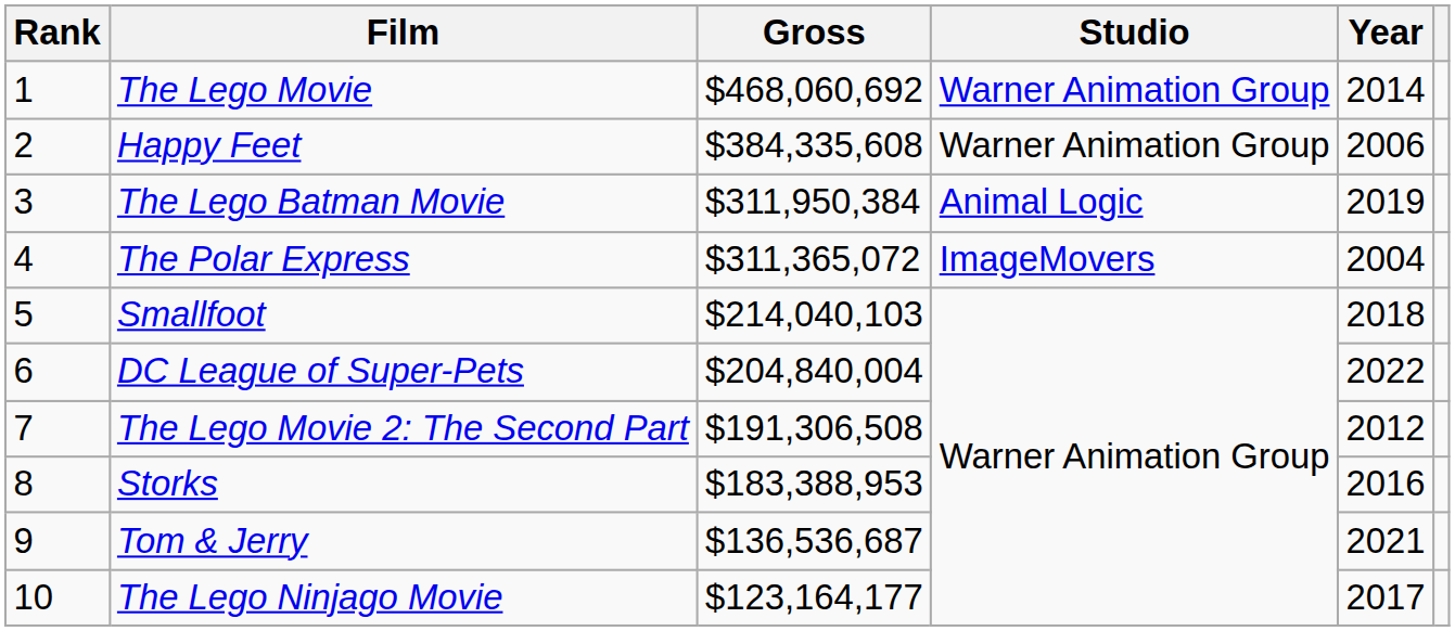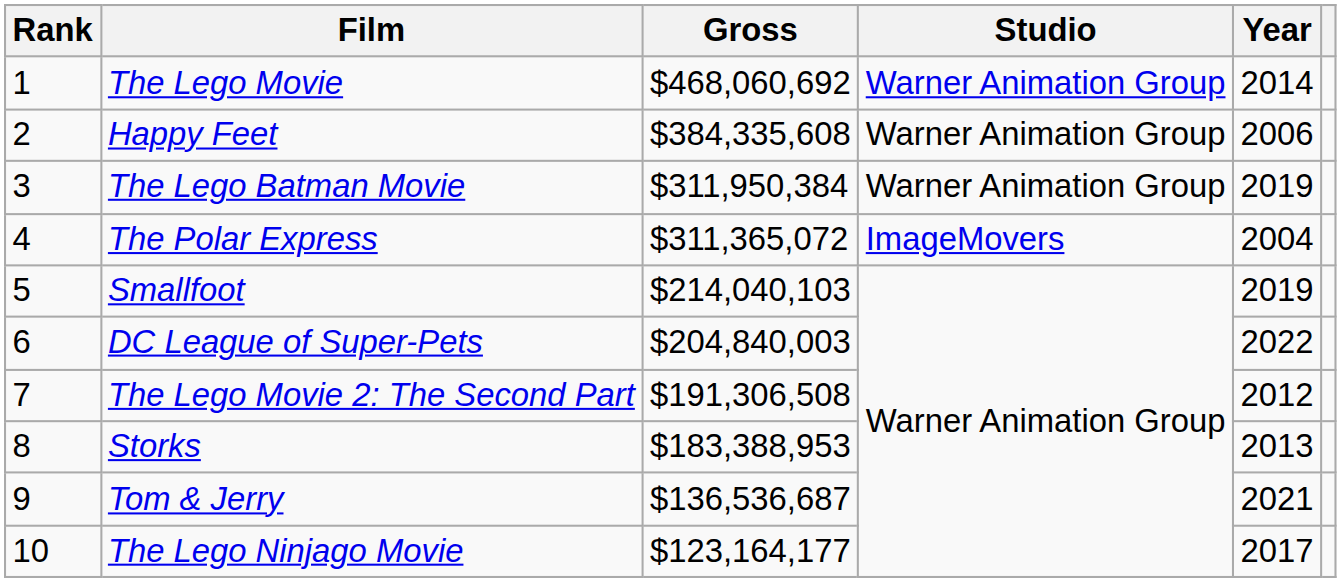The Lego Batman Movie | Studio: Animal Logic -> Warner Animation Group
Smallfoot | Year: 2018 -> 2019
DC League of Super-Pets | Gross: $204,840,004 -> $204,840,003
Storks | Year: 2016 -> 2013
